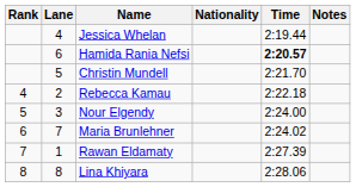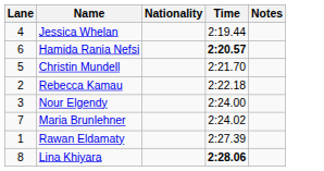- column: Rank | 4 | 5 | 6 | 7 | 8
Lina Khiyara | Time: normal -> bold
